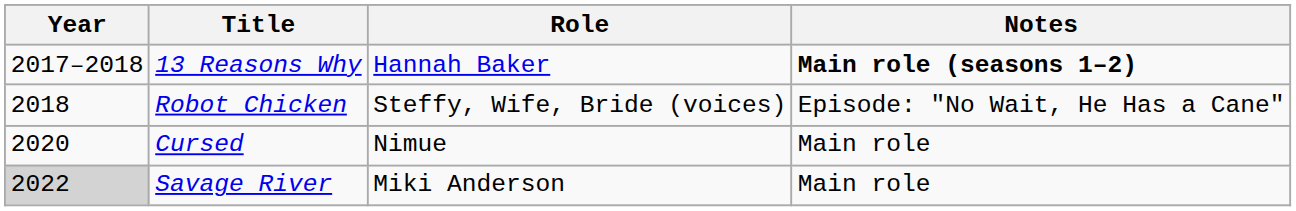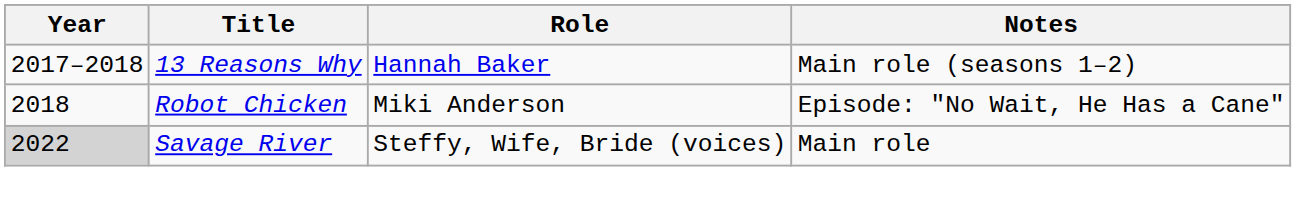13 Reasons Why | Notes: bold -> normal
Robot Chicken | Role: Steffy, Wife, Bride (voices) -> Miki Anderson
- row: 2020 | Cursed | Nimue | Main role
Savage River | Role: Miki Anderson -> Steffy, Wife, Bride (voices)
